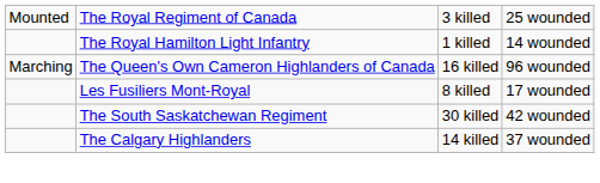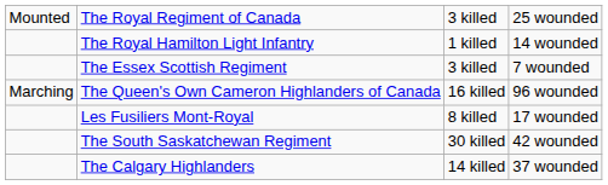+ row: The Essex Scottish Regiment | 3 killed | 7 wounded
